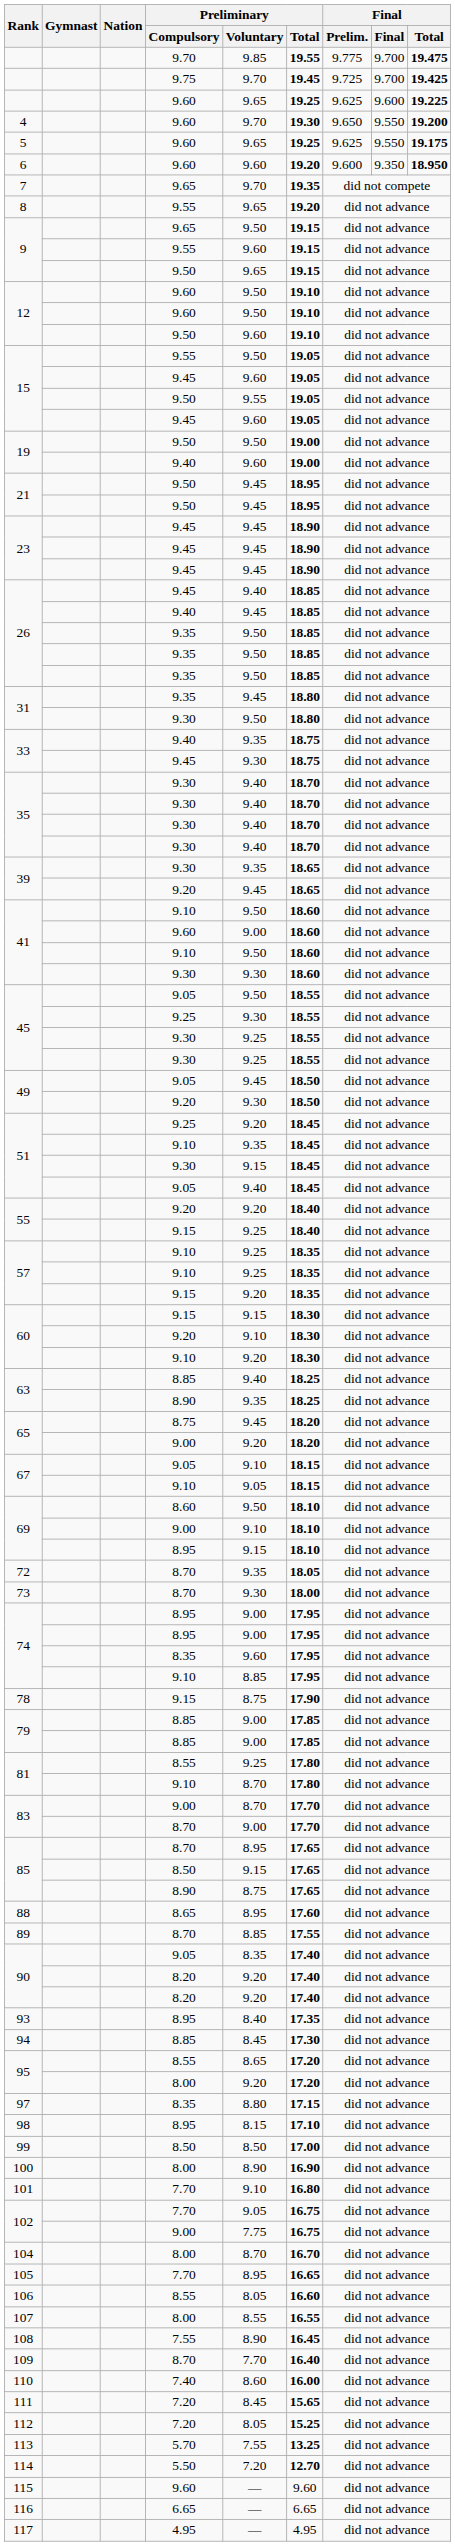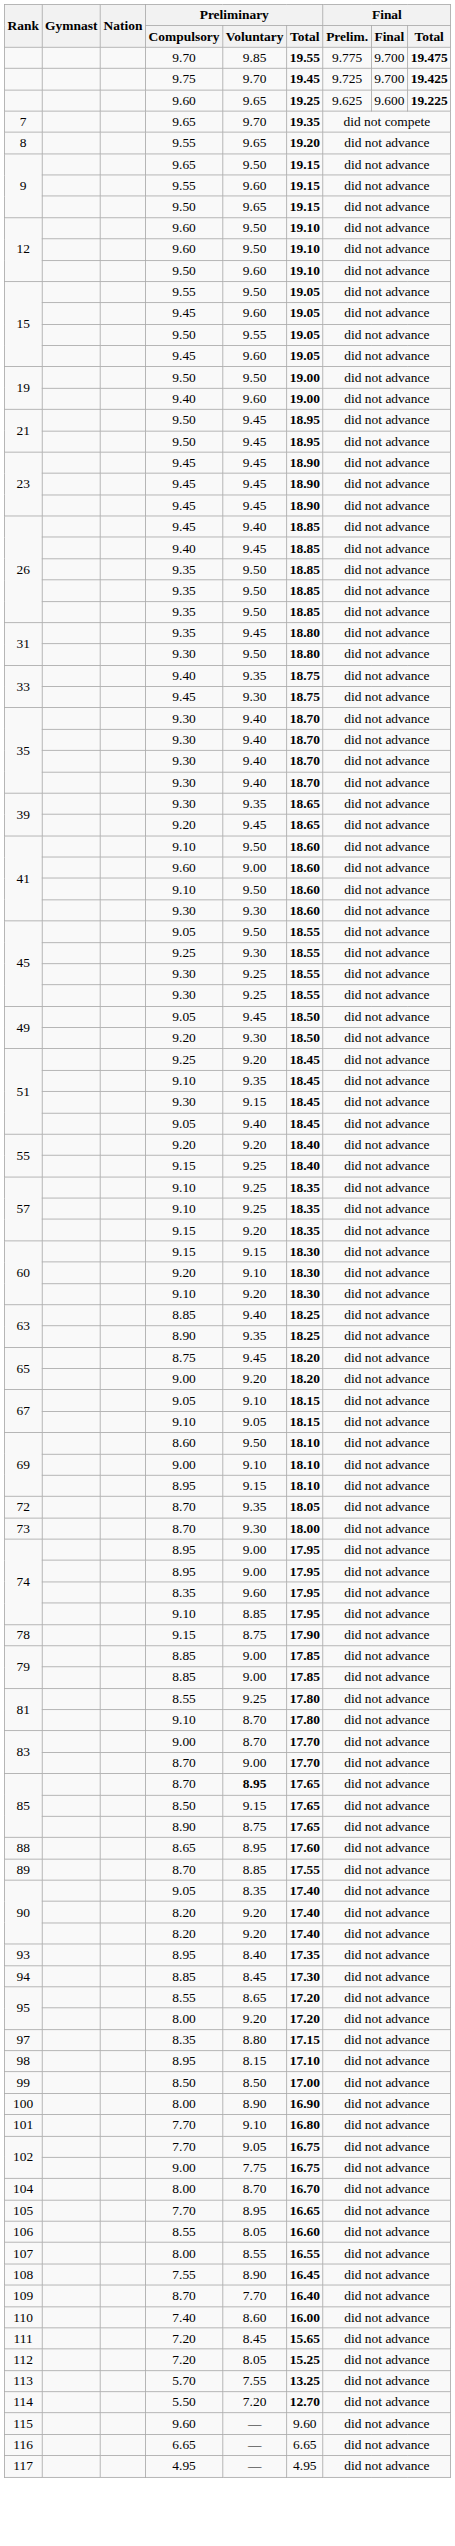- row: 4 | 9.60 | 9.70 | 19.30 | 9.650 | 9.550 | 19.200
- row: 5 | 9.60 | 9.65 | 19.25 | 9.625 | 9.550 | 19.175
- row: 6 | 9.60 | 9.60 | 19.20 | 9.600 | 9.350 | 18.950
85 / 8.70 | Preliminary / Voluntary: normal -> bold
